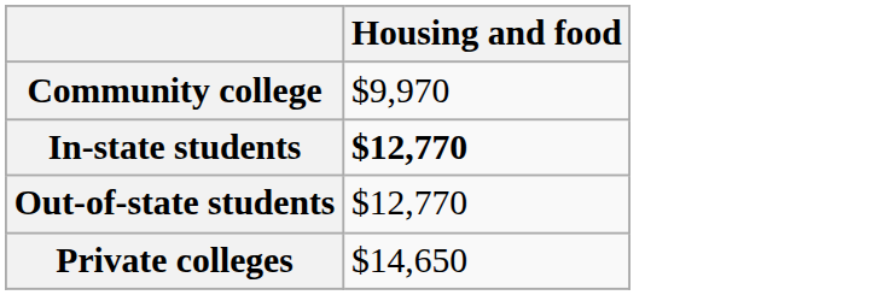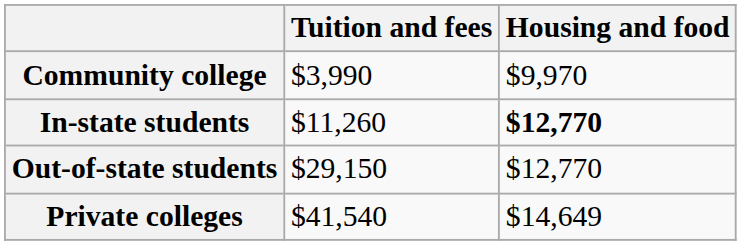+ column: Tuition and fees | $3,990 | $11,260 | $29,150 | $41,540
Private colleges | Housing and food: $14,650 -> $14,649
